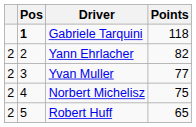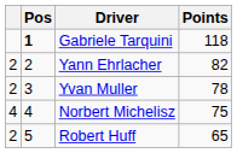Yvan Muller | Points: 77 -> 78
Norbert Michelisz | column 1: 2 -> 4
